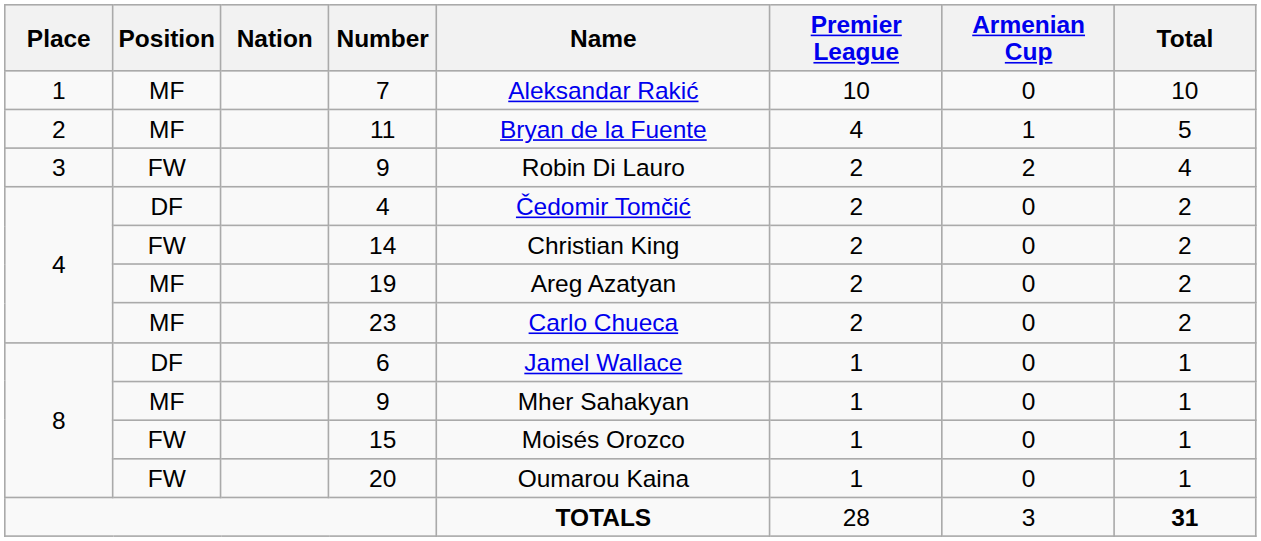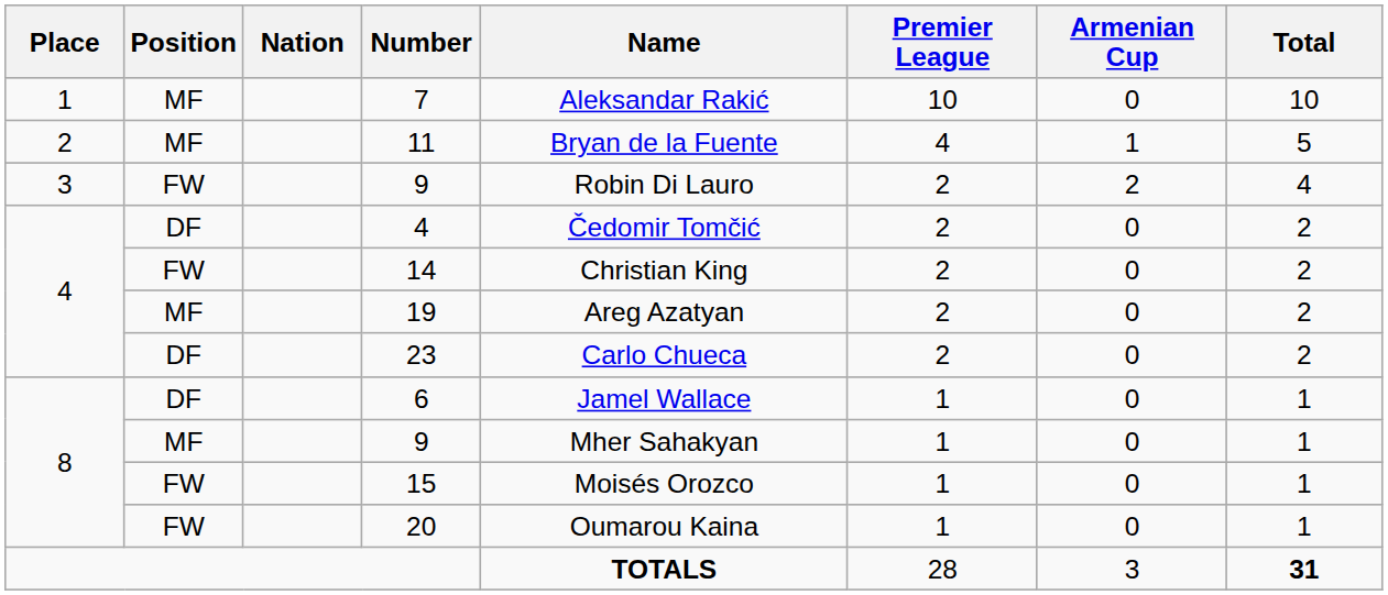23 | Position: MF -> DF
